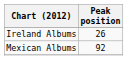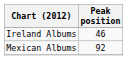Ireland Albums | Peak position: 26 -> 46
